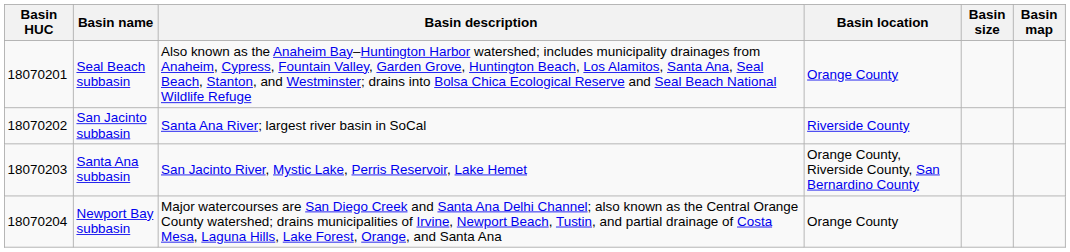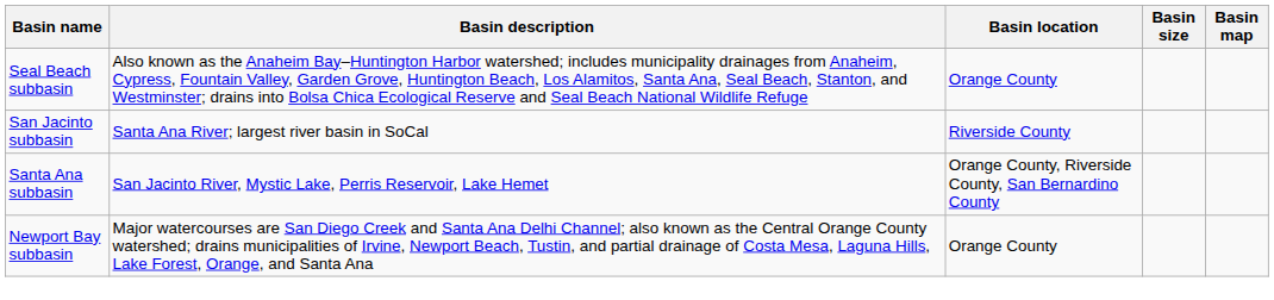- column: Basin HUC | 18070201 | 18070202 | 18070203 | 18070204
